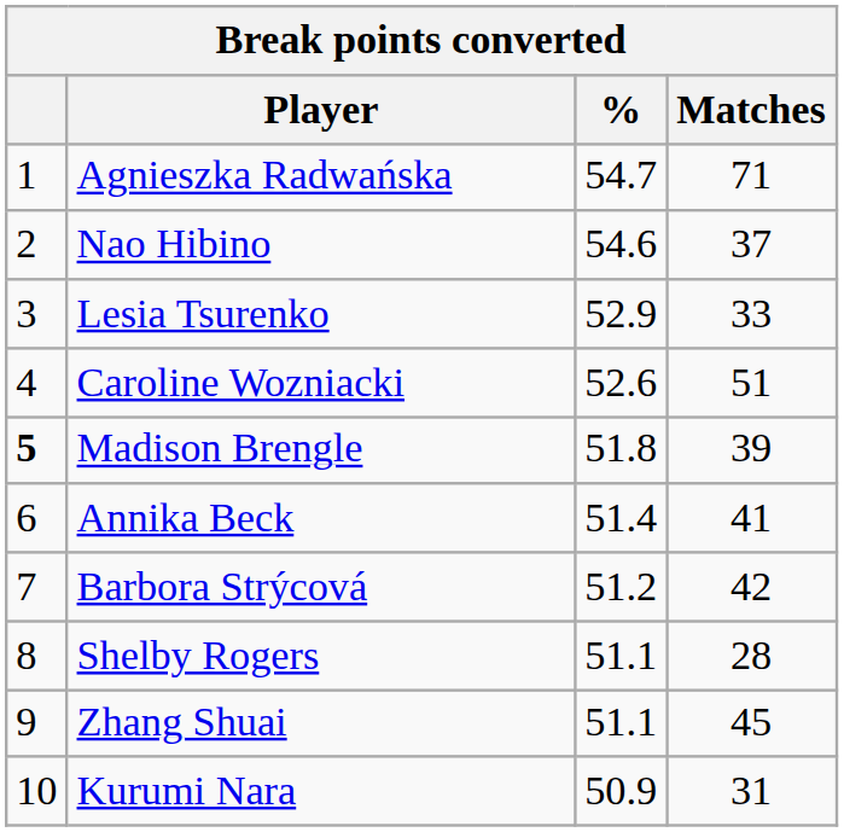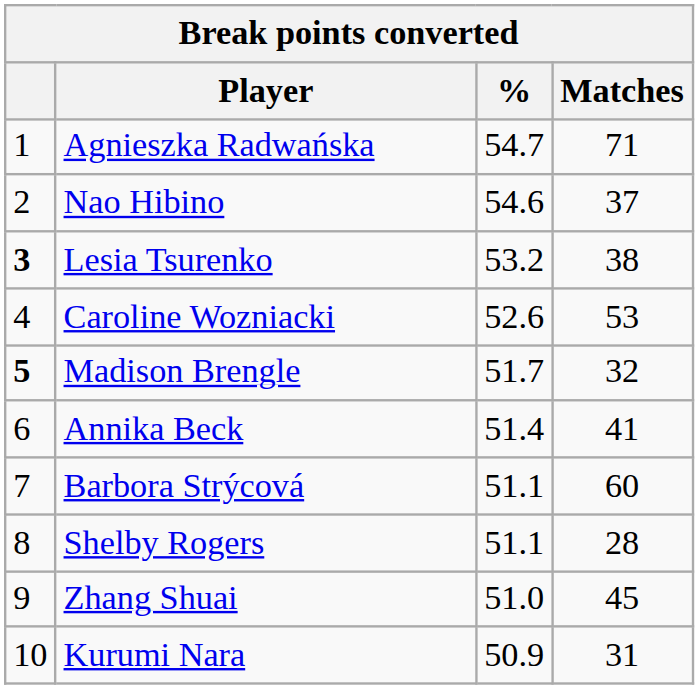Lesia Tsurenko | column 1: normal -> bold
Lesia Tsurenko | %: 52.9 -> 53.2
Lesia Tsurenko | Matches: 33 -> 38
Caroline Wozniacki | Matches: 51 -> 53
Madison Brengle | %: 51.8 -> 51.7
Madison Brengle | Matches: 39 -> 32
Barbora Strýcová | %: 51.2 -> 51.1
Barbora Strýcová | Matches: 42 -> 60
Zhang Shuai | %: 51.1 -> 51.0
